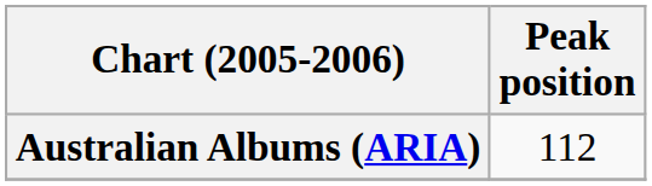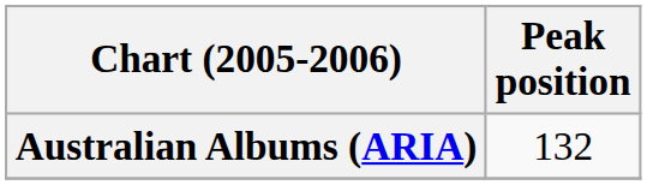Australian Albums (ARIA) | Peak position: 112 -> 132
